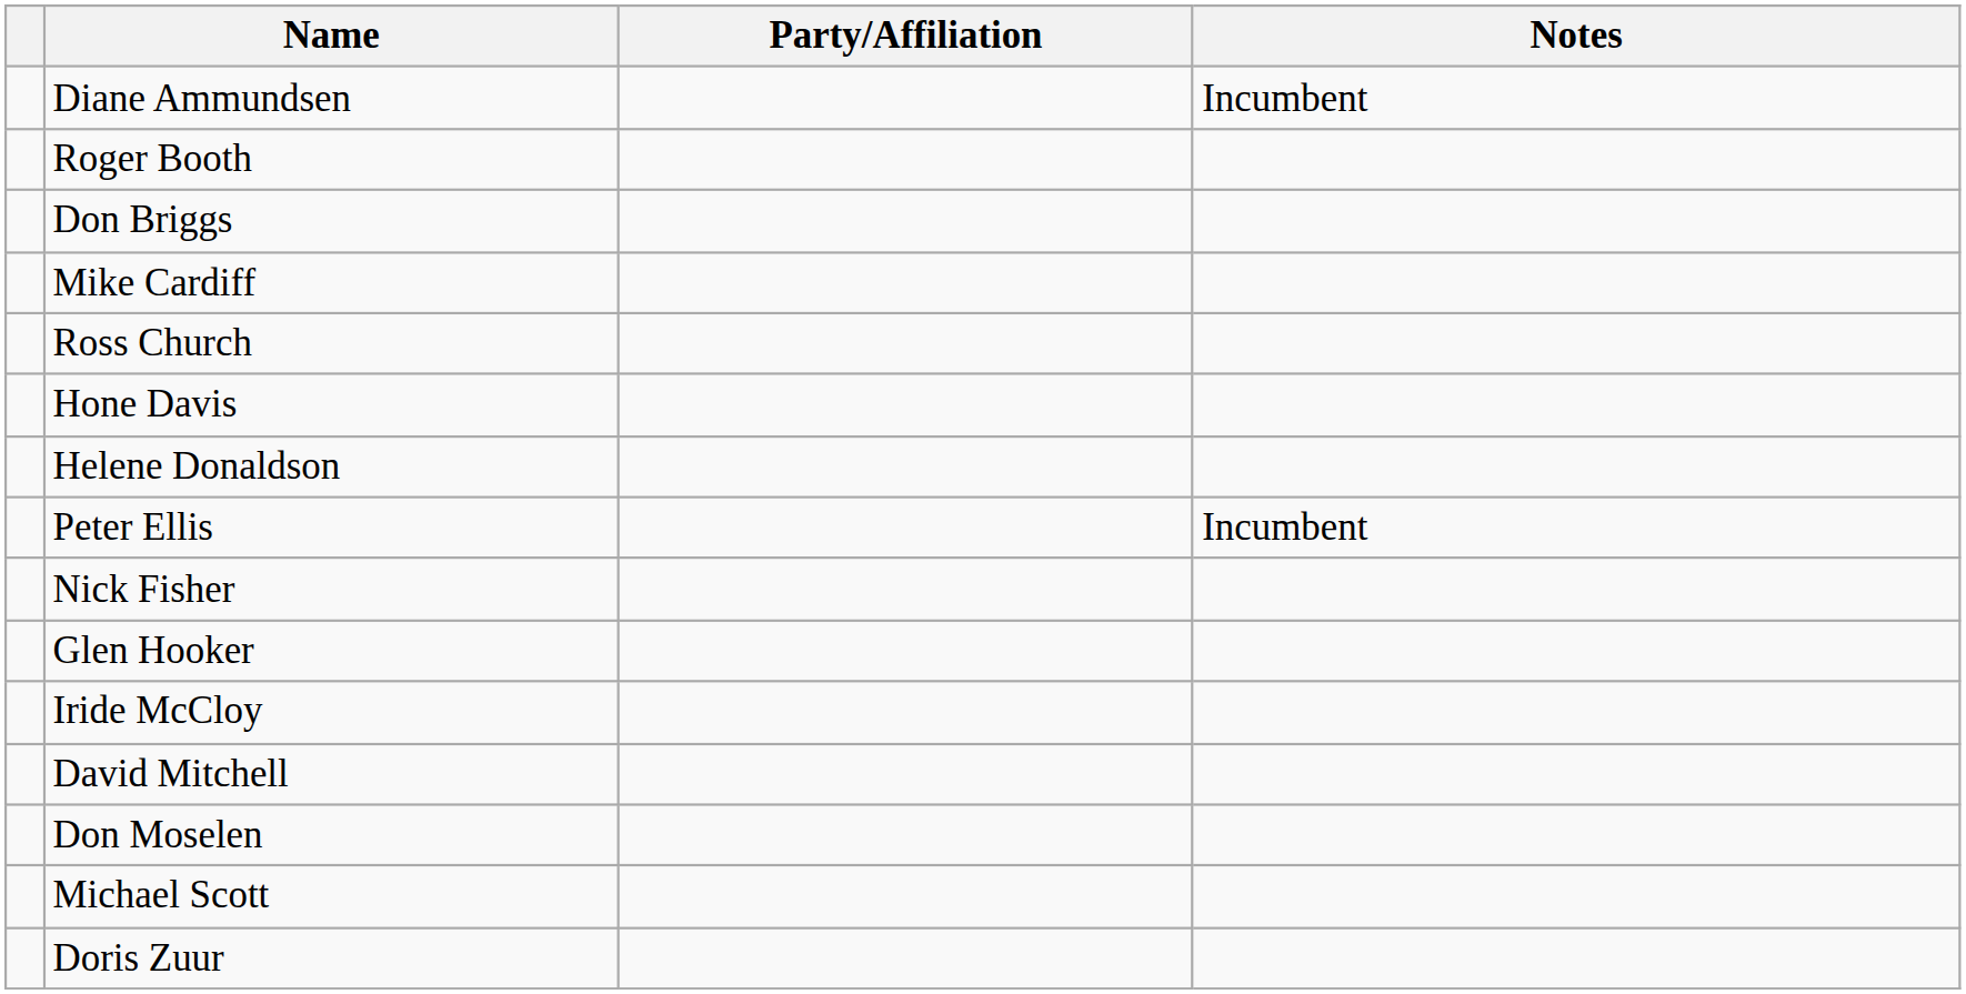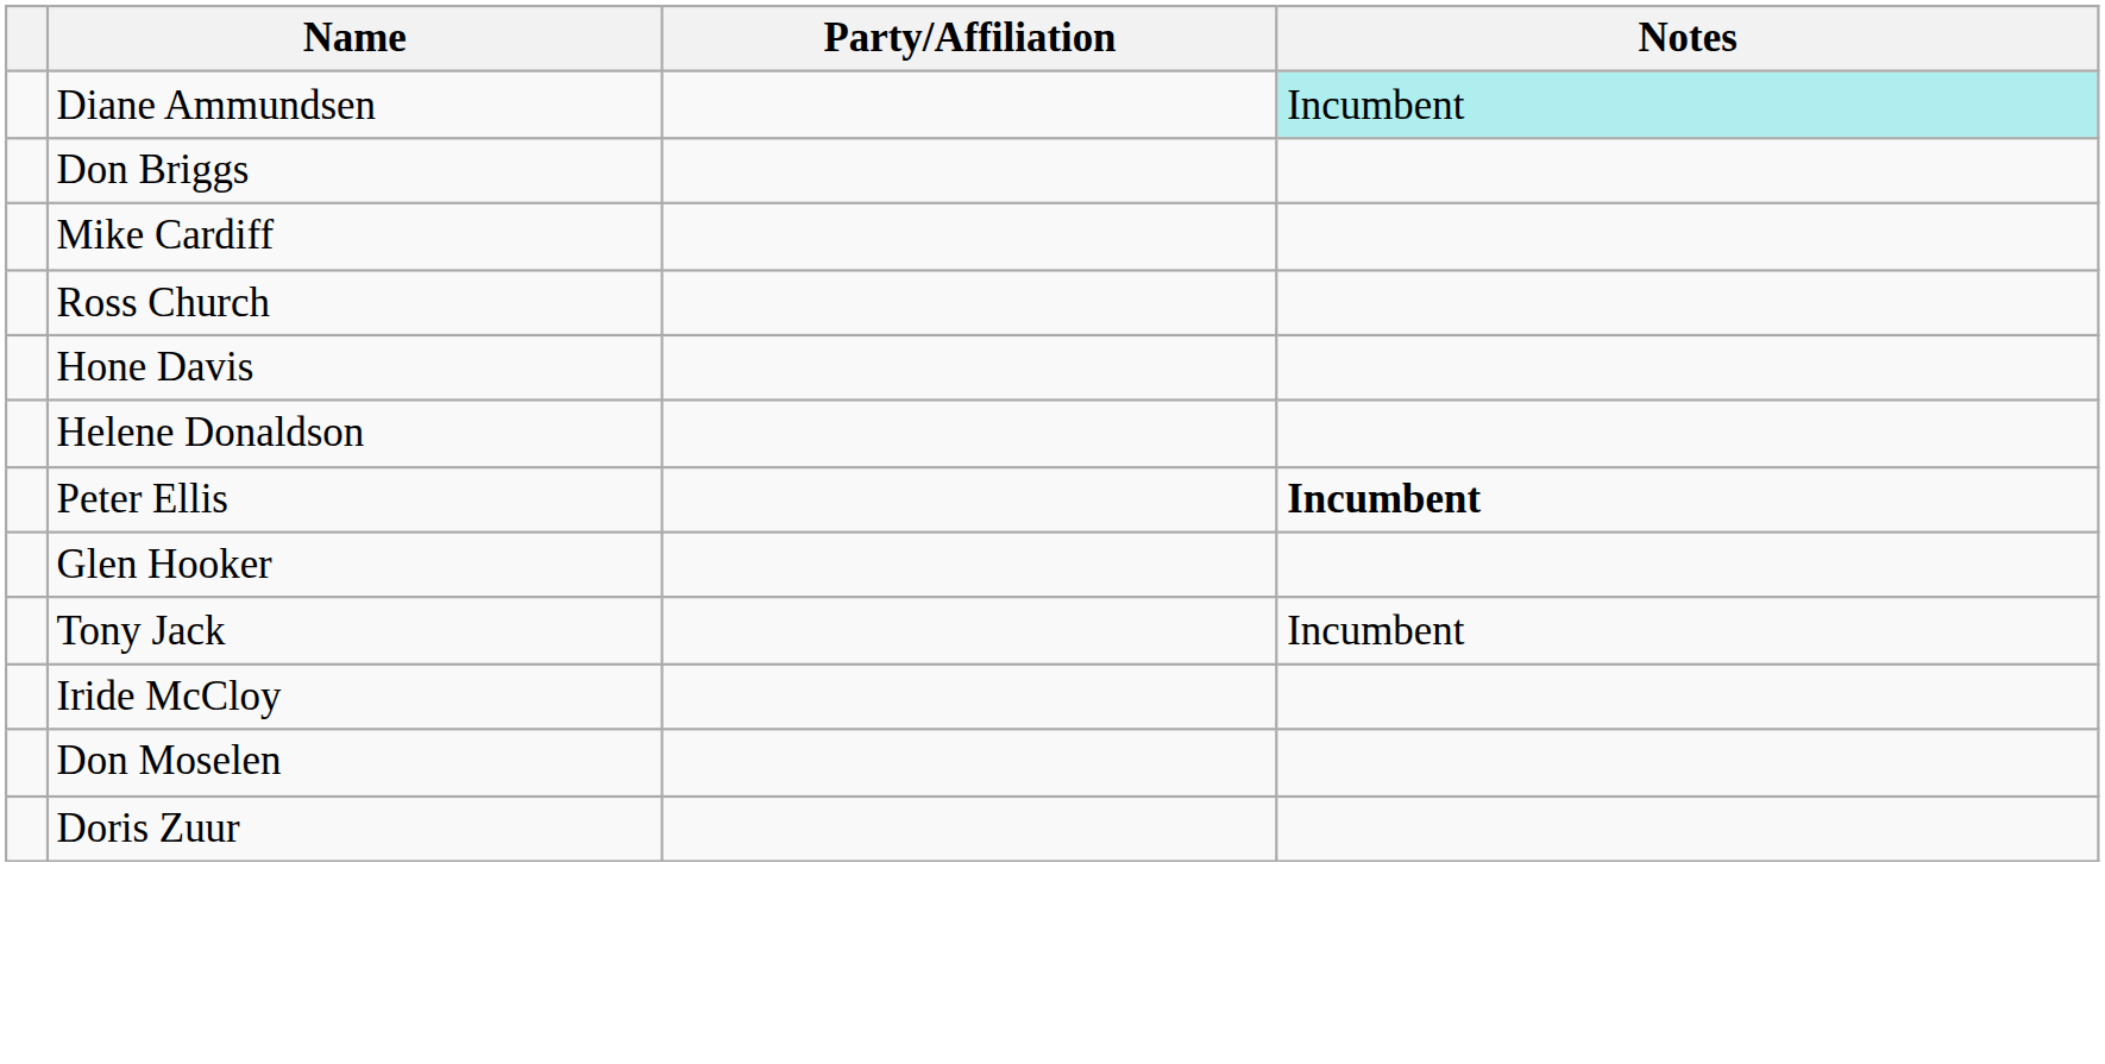Diane Ammundsen | Notes: no background -> paleturquoise background
- row: Roger Booth
Peter Ellis | Notes: normal -> bold
- row: Nick Fisher
+ row: Tony Jack | Incumbent
- row: David Mitchell
- row: Michael Scott
